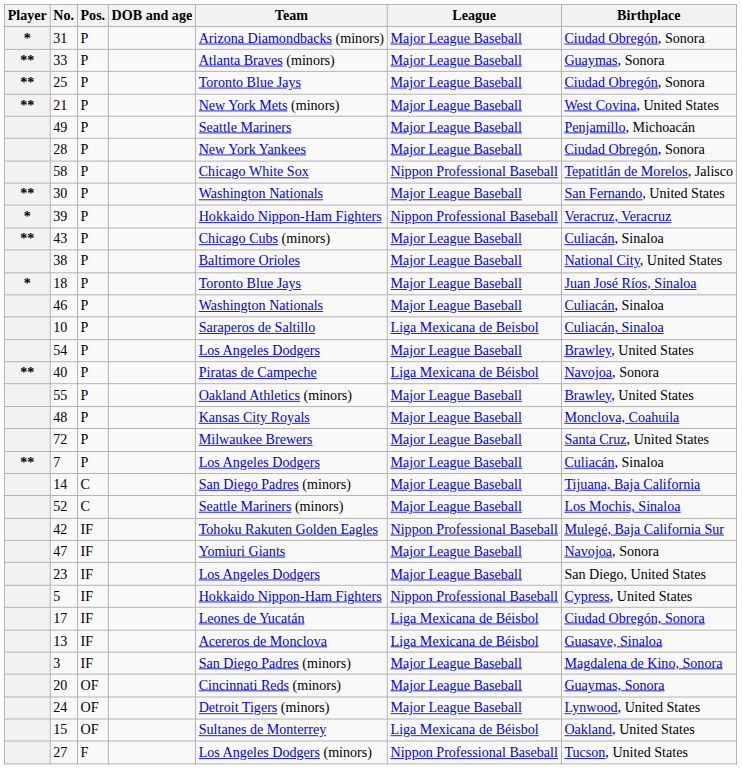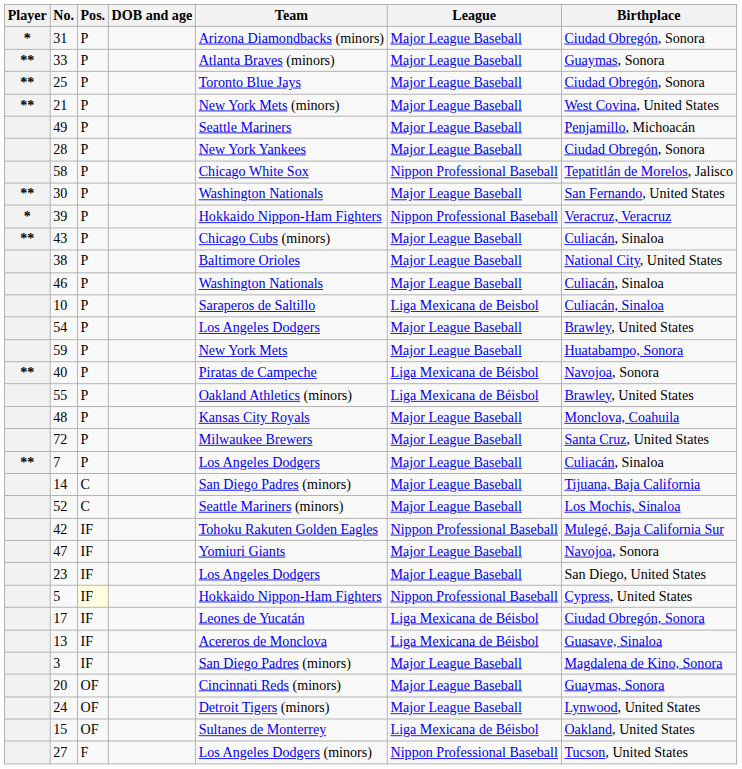- row: * | 18 | P | Toronto Blue Jays | Major League Baseball | Juan José Ríos, Sinaloa
+ row: 59 | P | New York Mets | Major League Baseball | Huatabampo, Sonora
55 | League: Major League Baseball -> Liga Mexicana de Béisbol
5 | Pos.: no background -> lightyellow background
